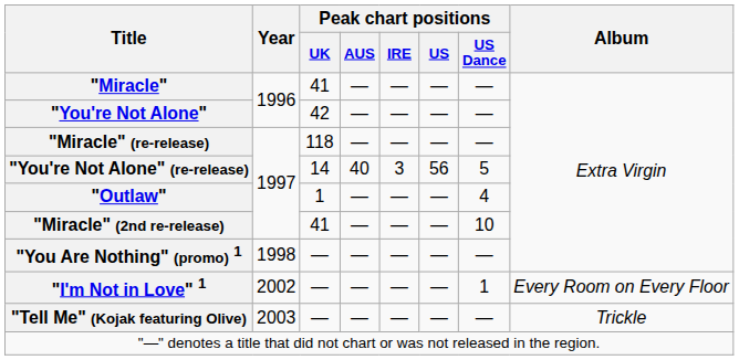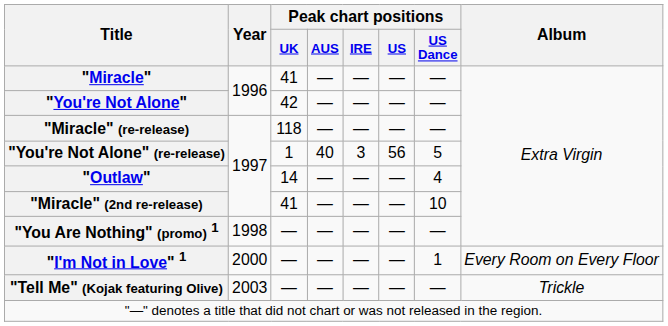"You're Not Alone" (re-release) | Peak chart positions / UK: 14 -> 1
"Outlaw" | Peak chart positions / UK: 1 -> 14
"I'm Not in Love" 1 | Year: 2002 -> 2000
